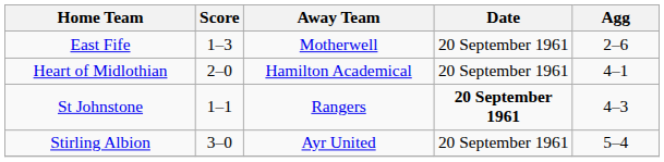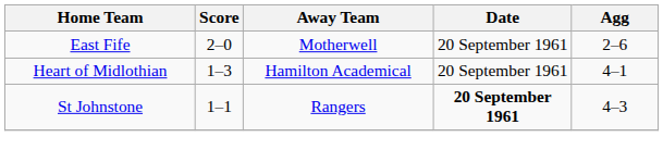East Fife | Score: 1–3 -> 2–0
Heart of Midlothian | Score: 2–0 -> 1–3
- row: Stirling Albion | 3–0 | Ayr United | 20 September 1961 | 5–4
